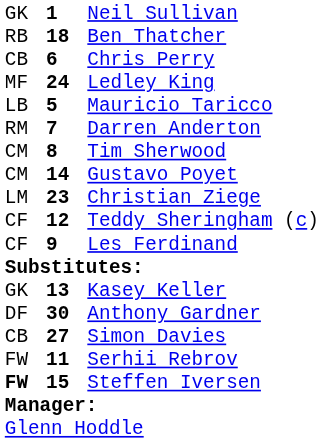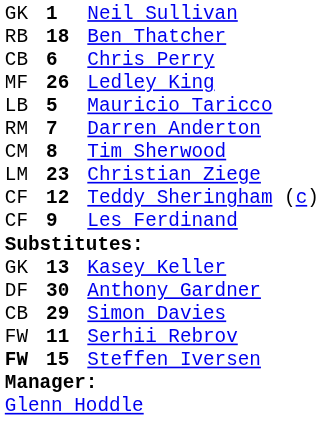Ledley King | column 2: 24 -> 26
- row: CM | 14 | Gustavo Poyet
Simon Davies | column 2: 27 -> 29
